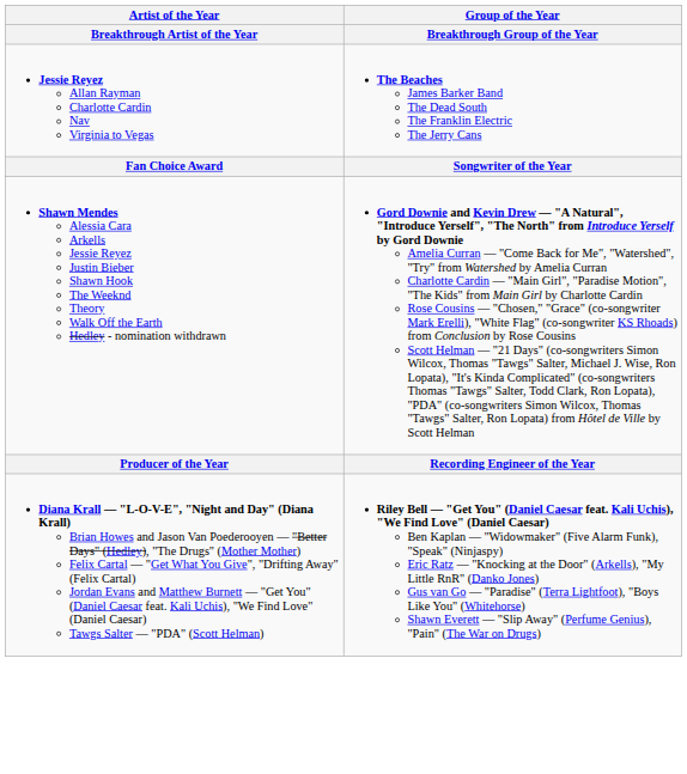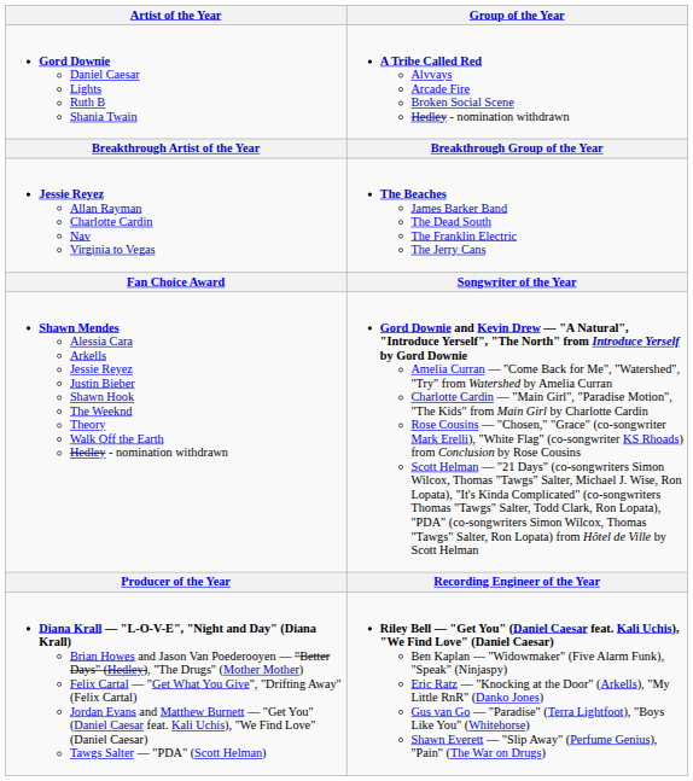+ row: Gord Downie Daniel Caesar Lights Ruth B Shania Twain | A Tribe Called Red Alvvays Arcade Fire Broken Social Scene Hedley - nomination withdrawn
